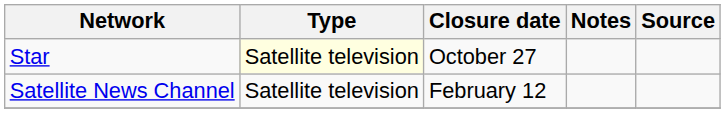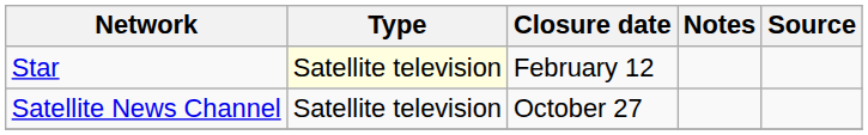Star | Closure date: October 27 -> February 12
Satellite News Channel | Closure date: February 12 -> October 27
